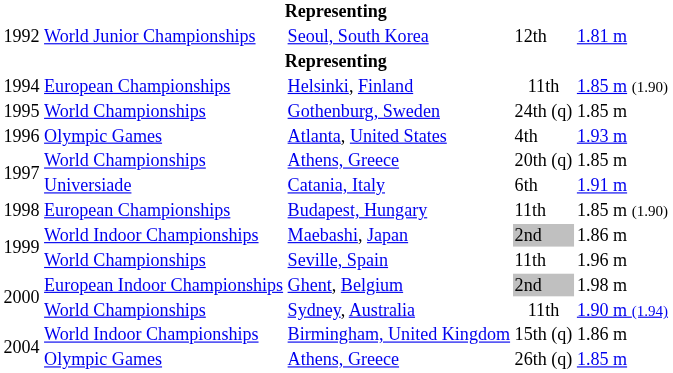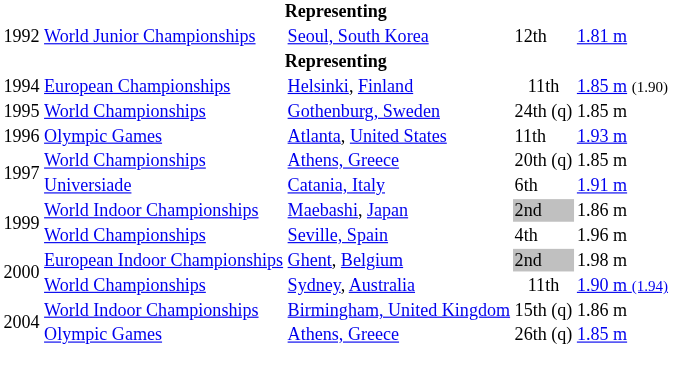Atlanta, United States | column 4: 4th -> 11th
- row: 1998 | European Championships | Budapest, Hungary | 11th | 1.85 m (1.90)
Seville, Spain | column 4: 11th -> 4th
